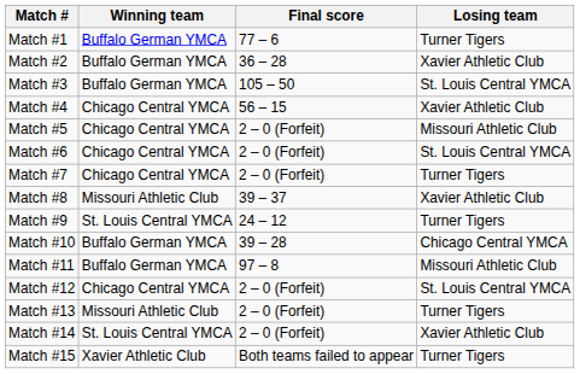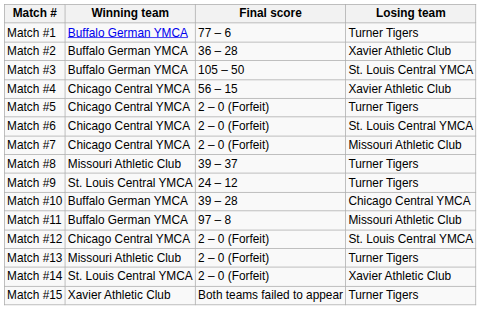Match #5 | Losing team: Missouri Athletic Club -> Turner Tigers
Match #7 | Losing team: Turner Tigers -> Missouri Athletic Club
Match #8 | Losing team: Xavier Athletic Club -> Turner Tigers
